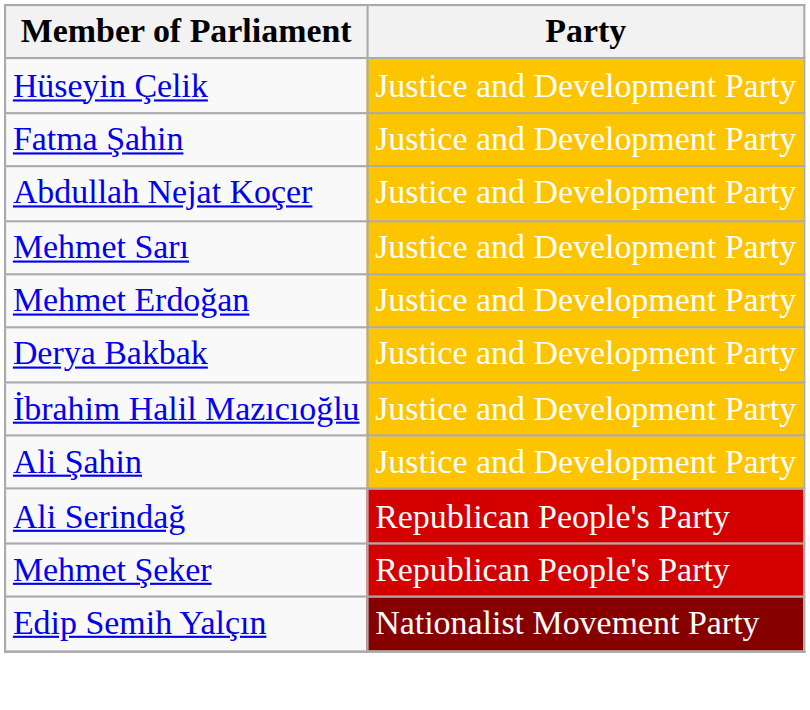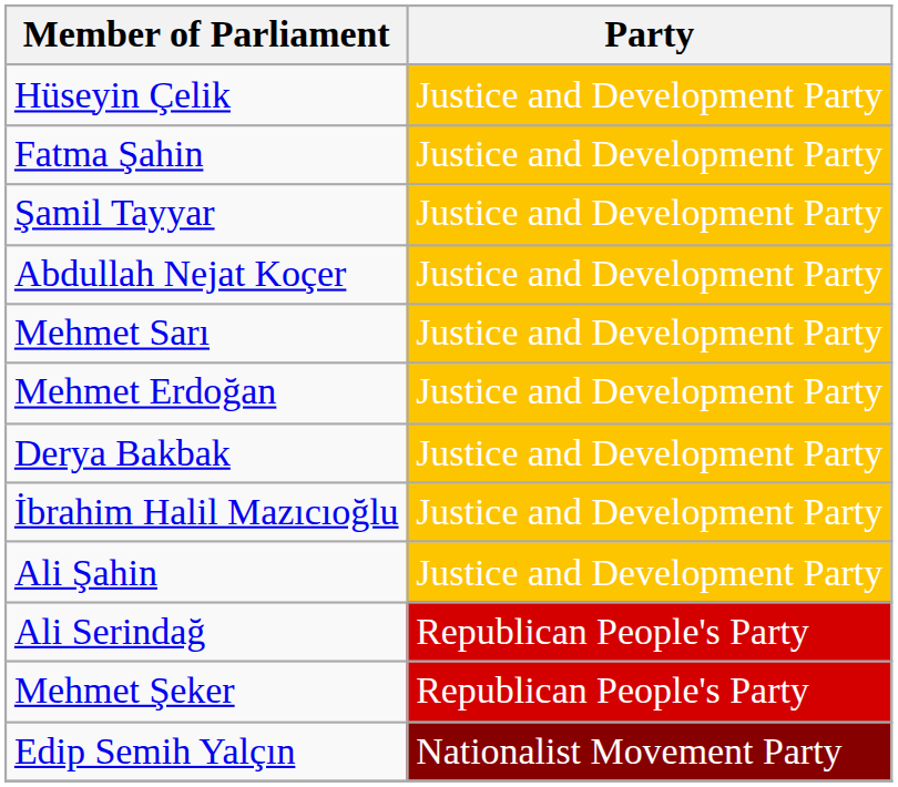+ row: Şamil Tayyar | Justice and Development Party
